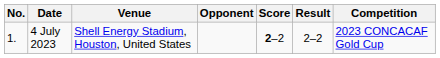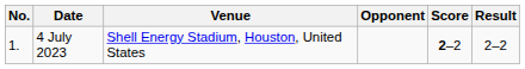- column: Competition | 2023 CONCACAF Gold Cup
